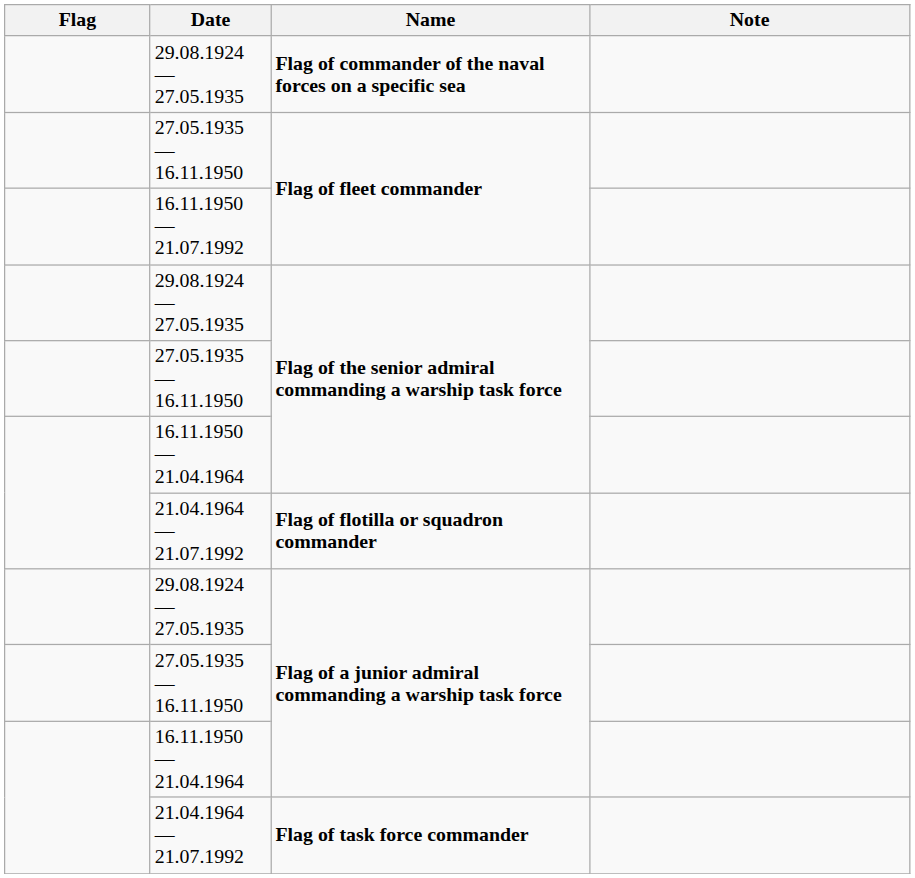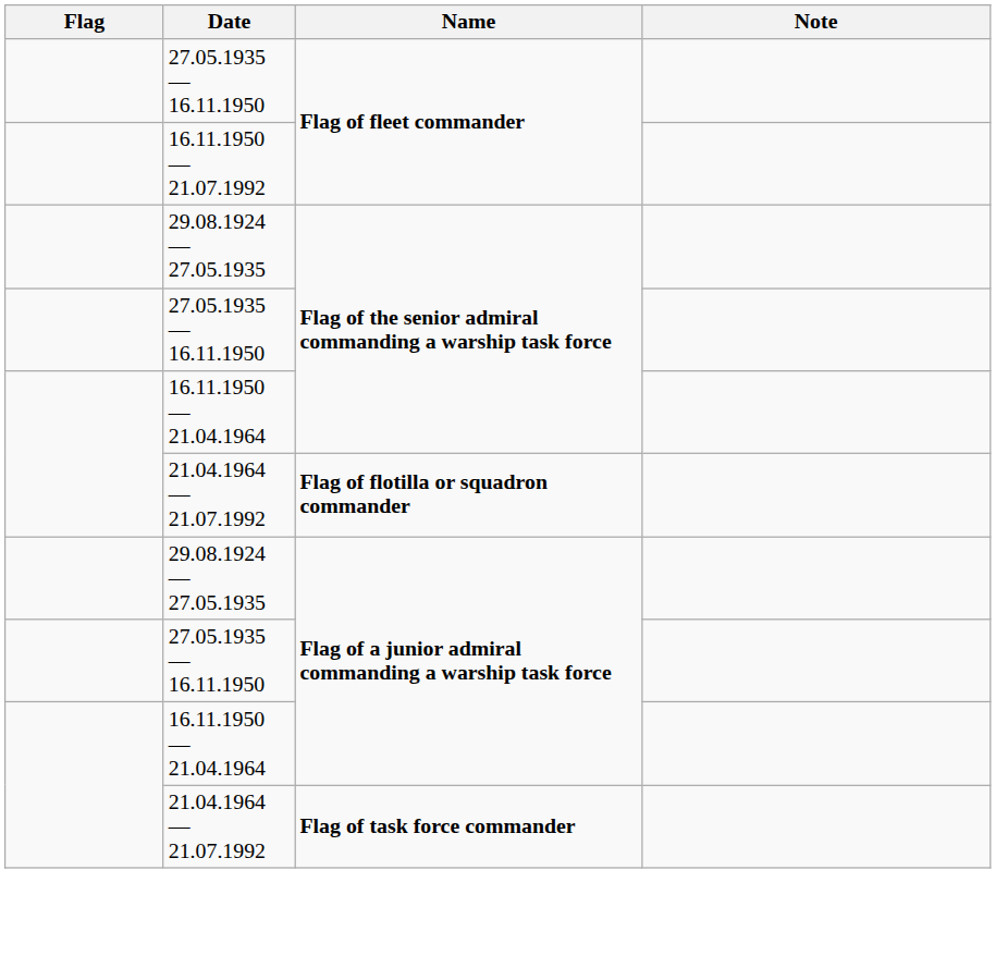- row: 29.08.1924 — 27.05.1935 | Flag of commander of the naval forces on a specific sea
